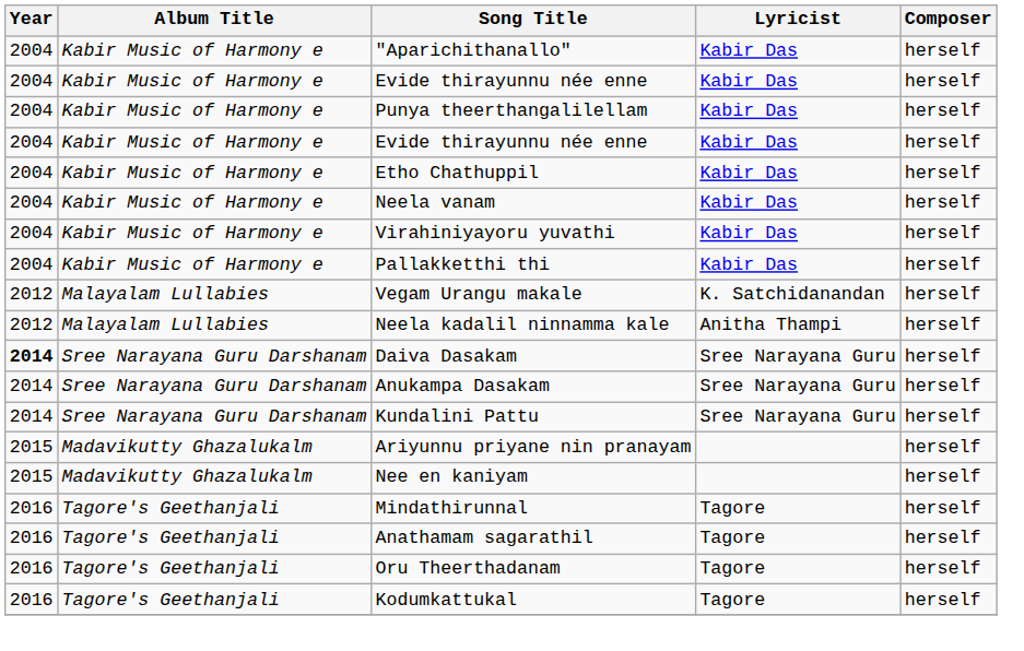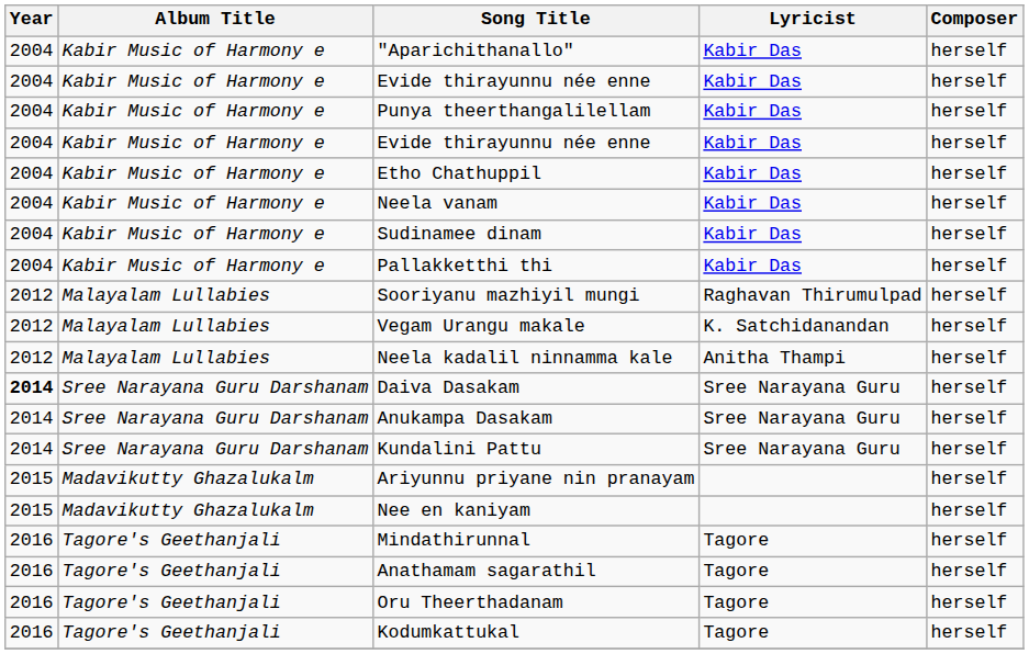+ row: 2004 | Kabir Music of Harmony e | Sudinamee dinam | Kabir Das | herself
- row: 2004 | Kabir Music of Harmony e | Virahiniyayoru yuvathi | Kabir Das | herself
+ row: 2012 | Malayalam Lullabies | Sooriyanu mazhiyil mungi | Raghavan Thirumulpad | herself
